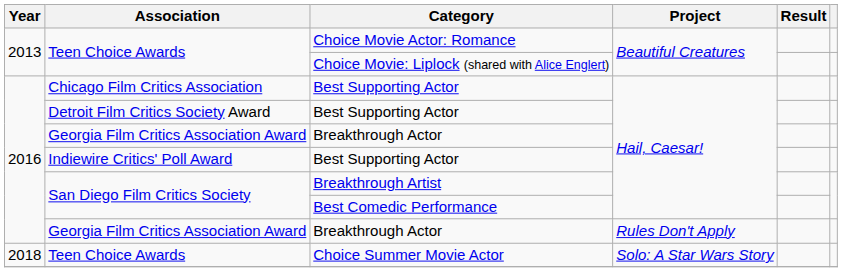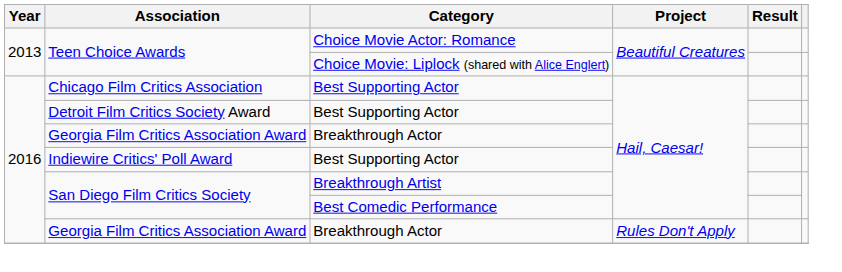- row: 2018 | Teen Choice Awards | Choice Summer Movie Actor | Solo: A Star Wars Story
